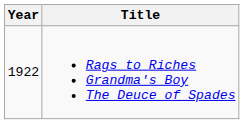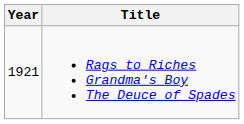Rags to Riches Grandma's Boy The Deuce of Spades | Year: 1922 -> 1921
